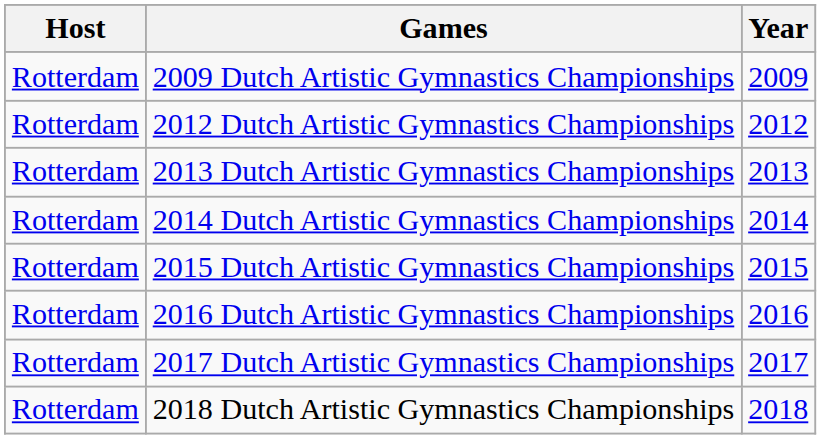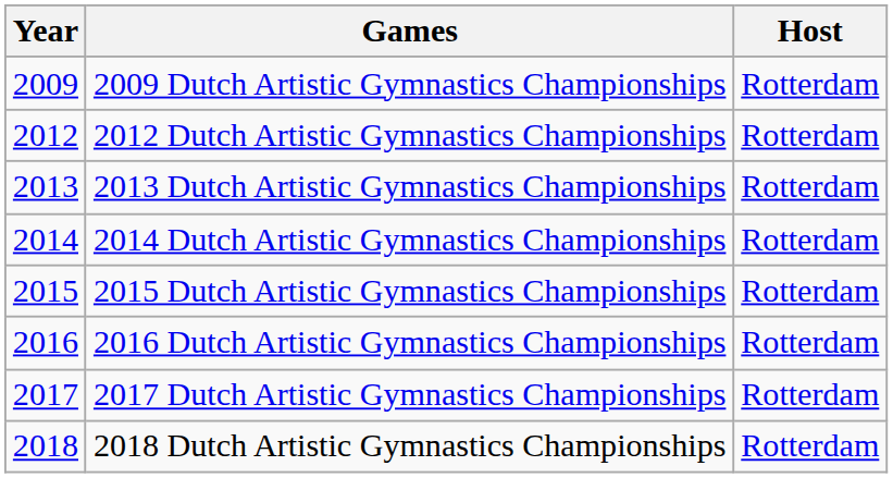columns swapped: Year <-> Host
